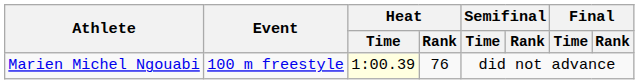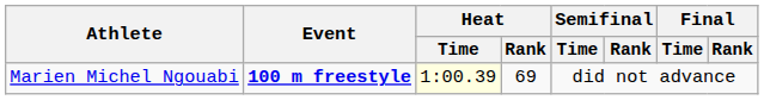Marien Michel Ngouabi | Event: normal -> bold
Marien Michel Ngouabi | Heat / Rank: 76 -> 69
